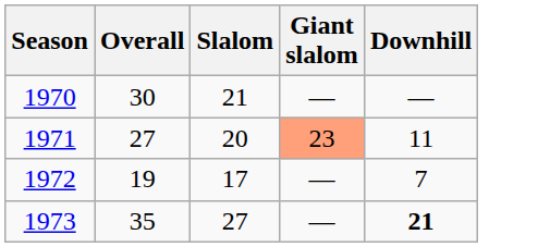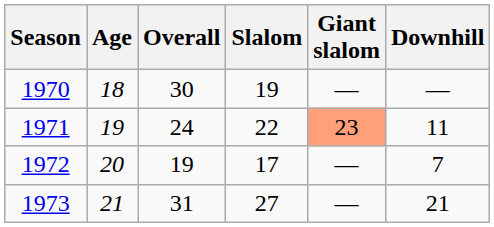+ column: Age | 18 | 19 | 20 | 21
1970 | Slalom: 21 -> 19
1971 | Overall: 27 -> 24
1971 | Slalom: 20 -> 22
1973 | Overall: 35 -> 31
1973 | Downhill: bold -> normal
